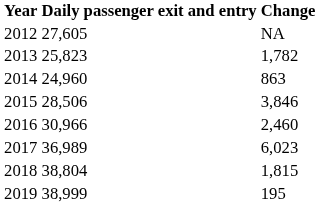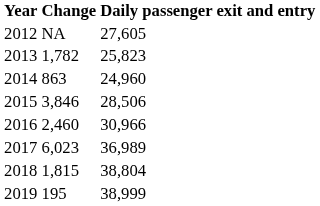columns swapped: Daily passenger exit and entry <-> Change
